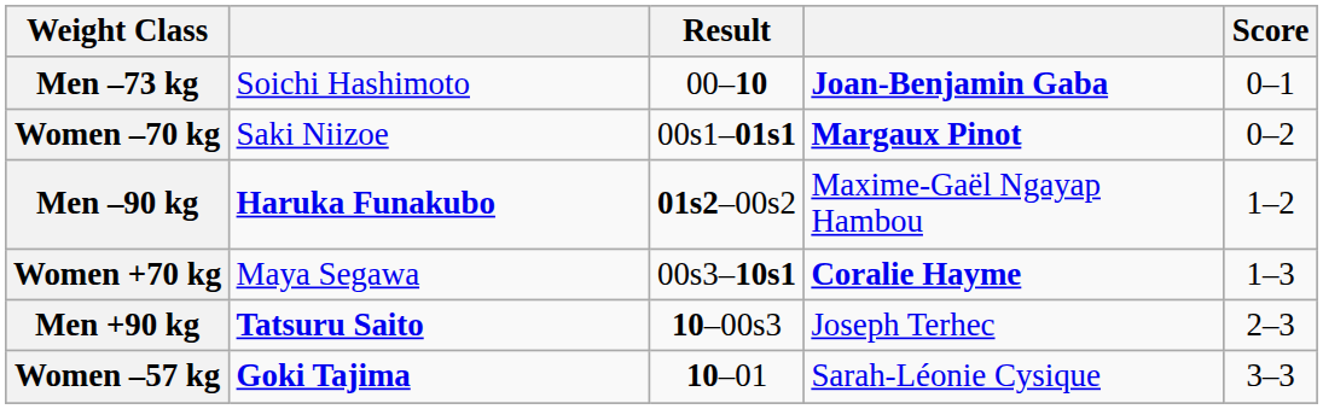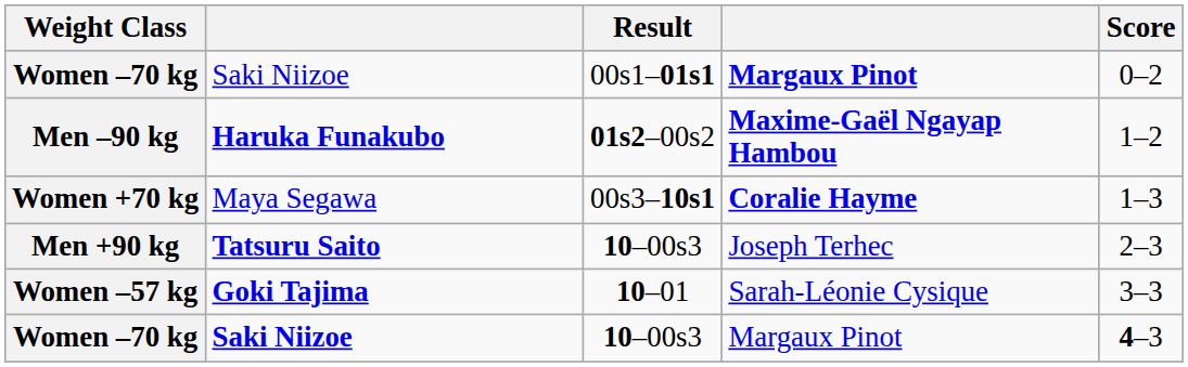- row: Men –73 kg | Soichi Hashimoto | 00–10 | Joan-Benjamin Gaba | 0–1
Men –90 kg | column 4: normal -> bold
+ row: Women –70 kg | Saki Niizoe | 10–00s3 | Margaux Pinot | 4–3
